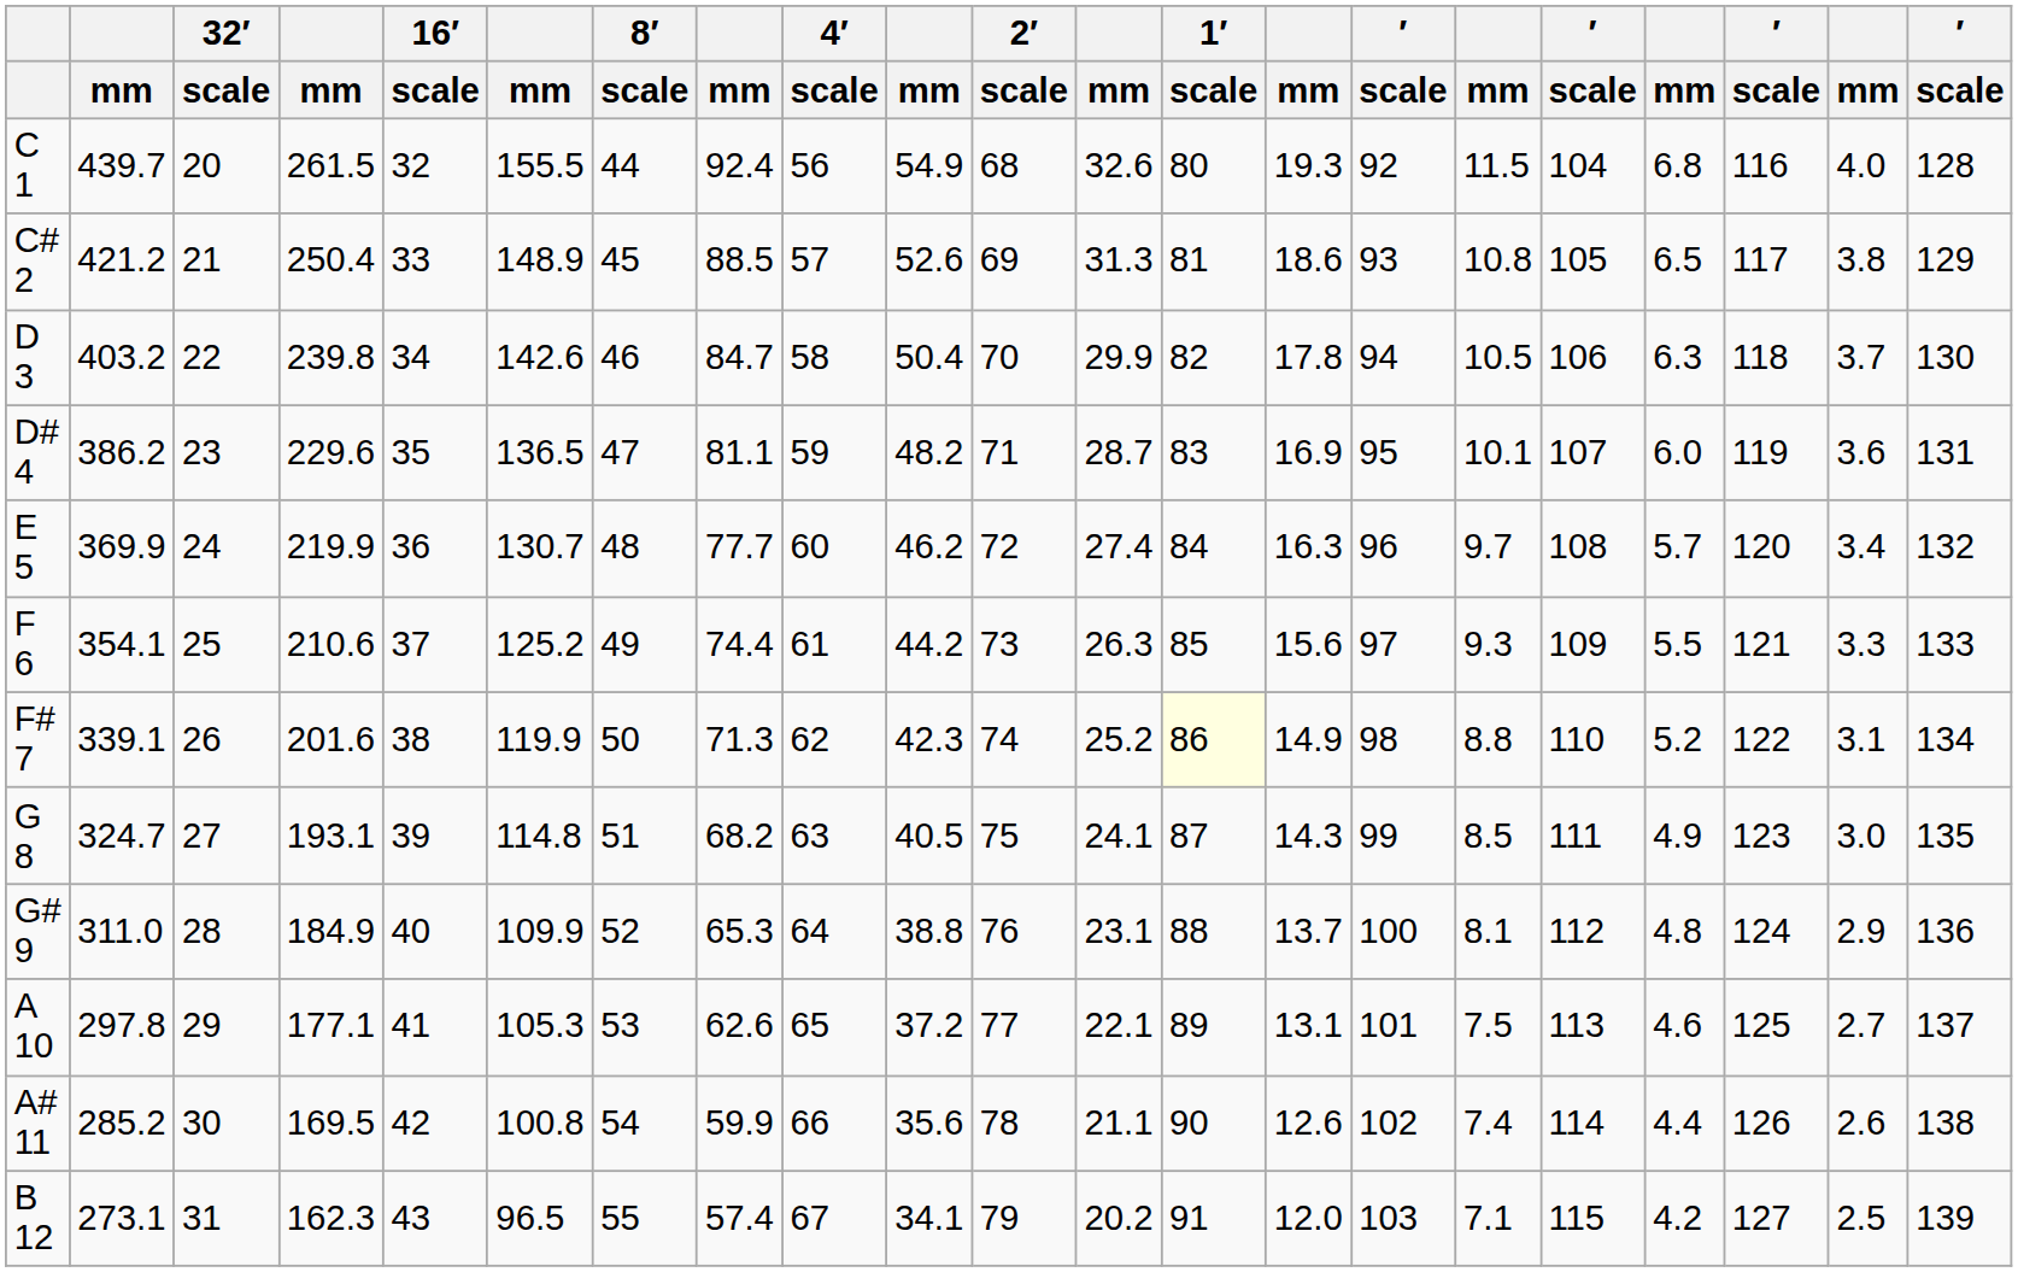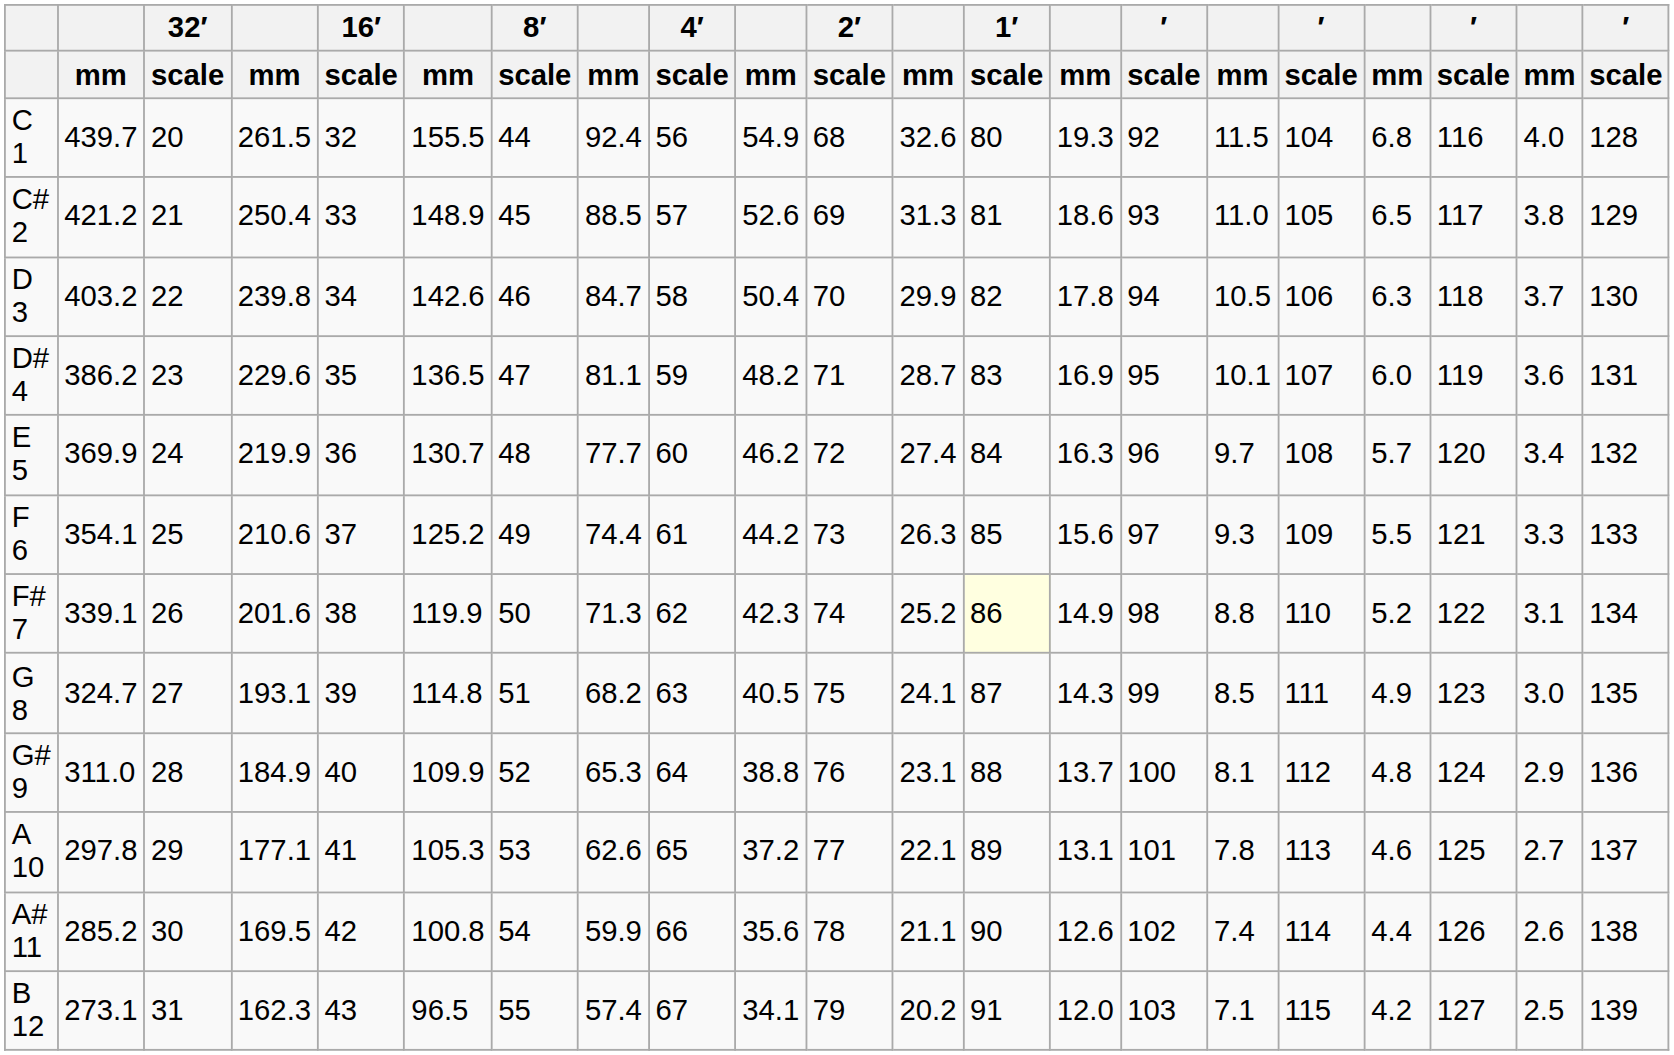C# 2 | column 16: 10.8 -> 11.0
A 10 | column 16: 7.5 -> 7.8
